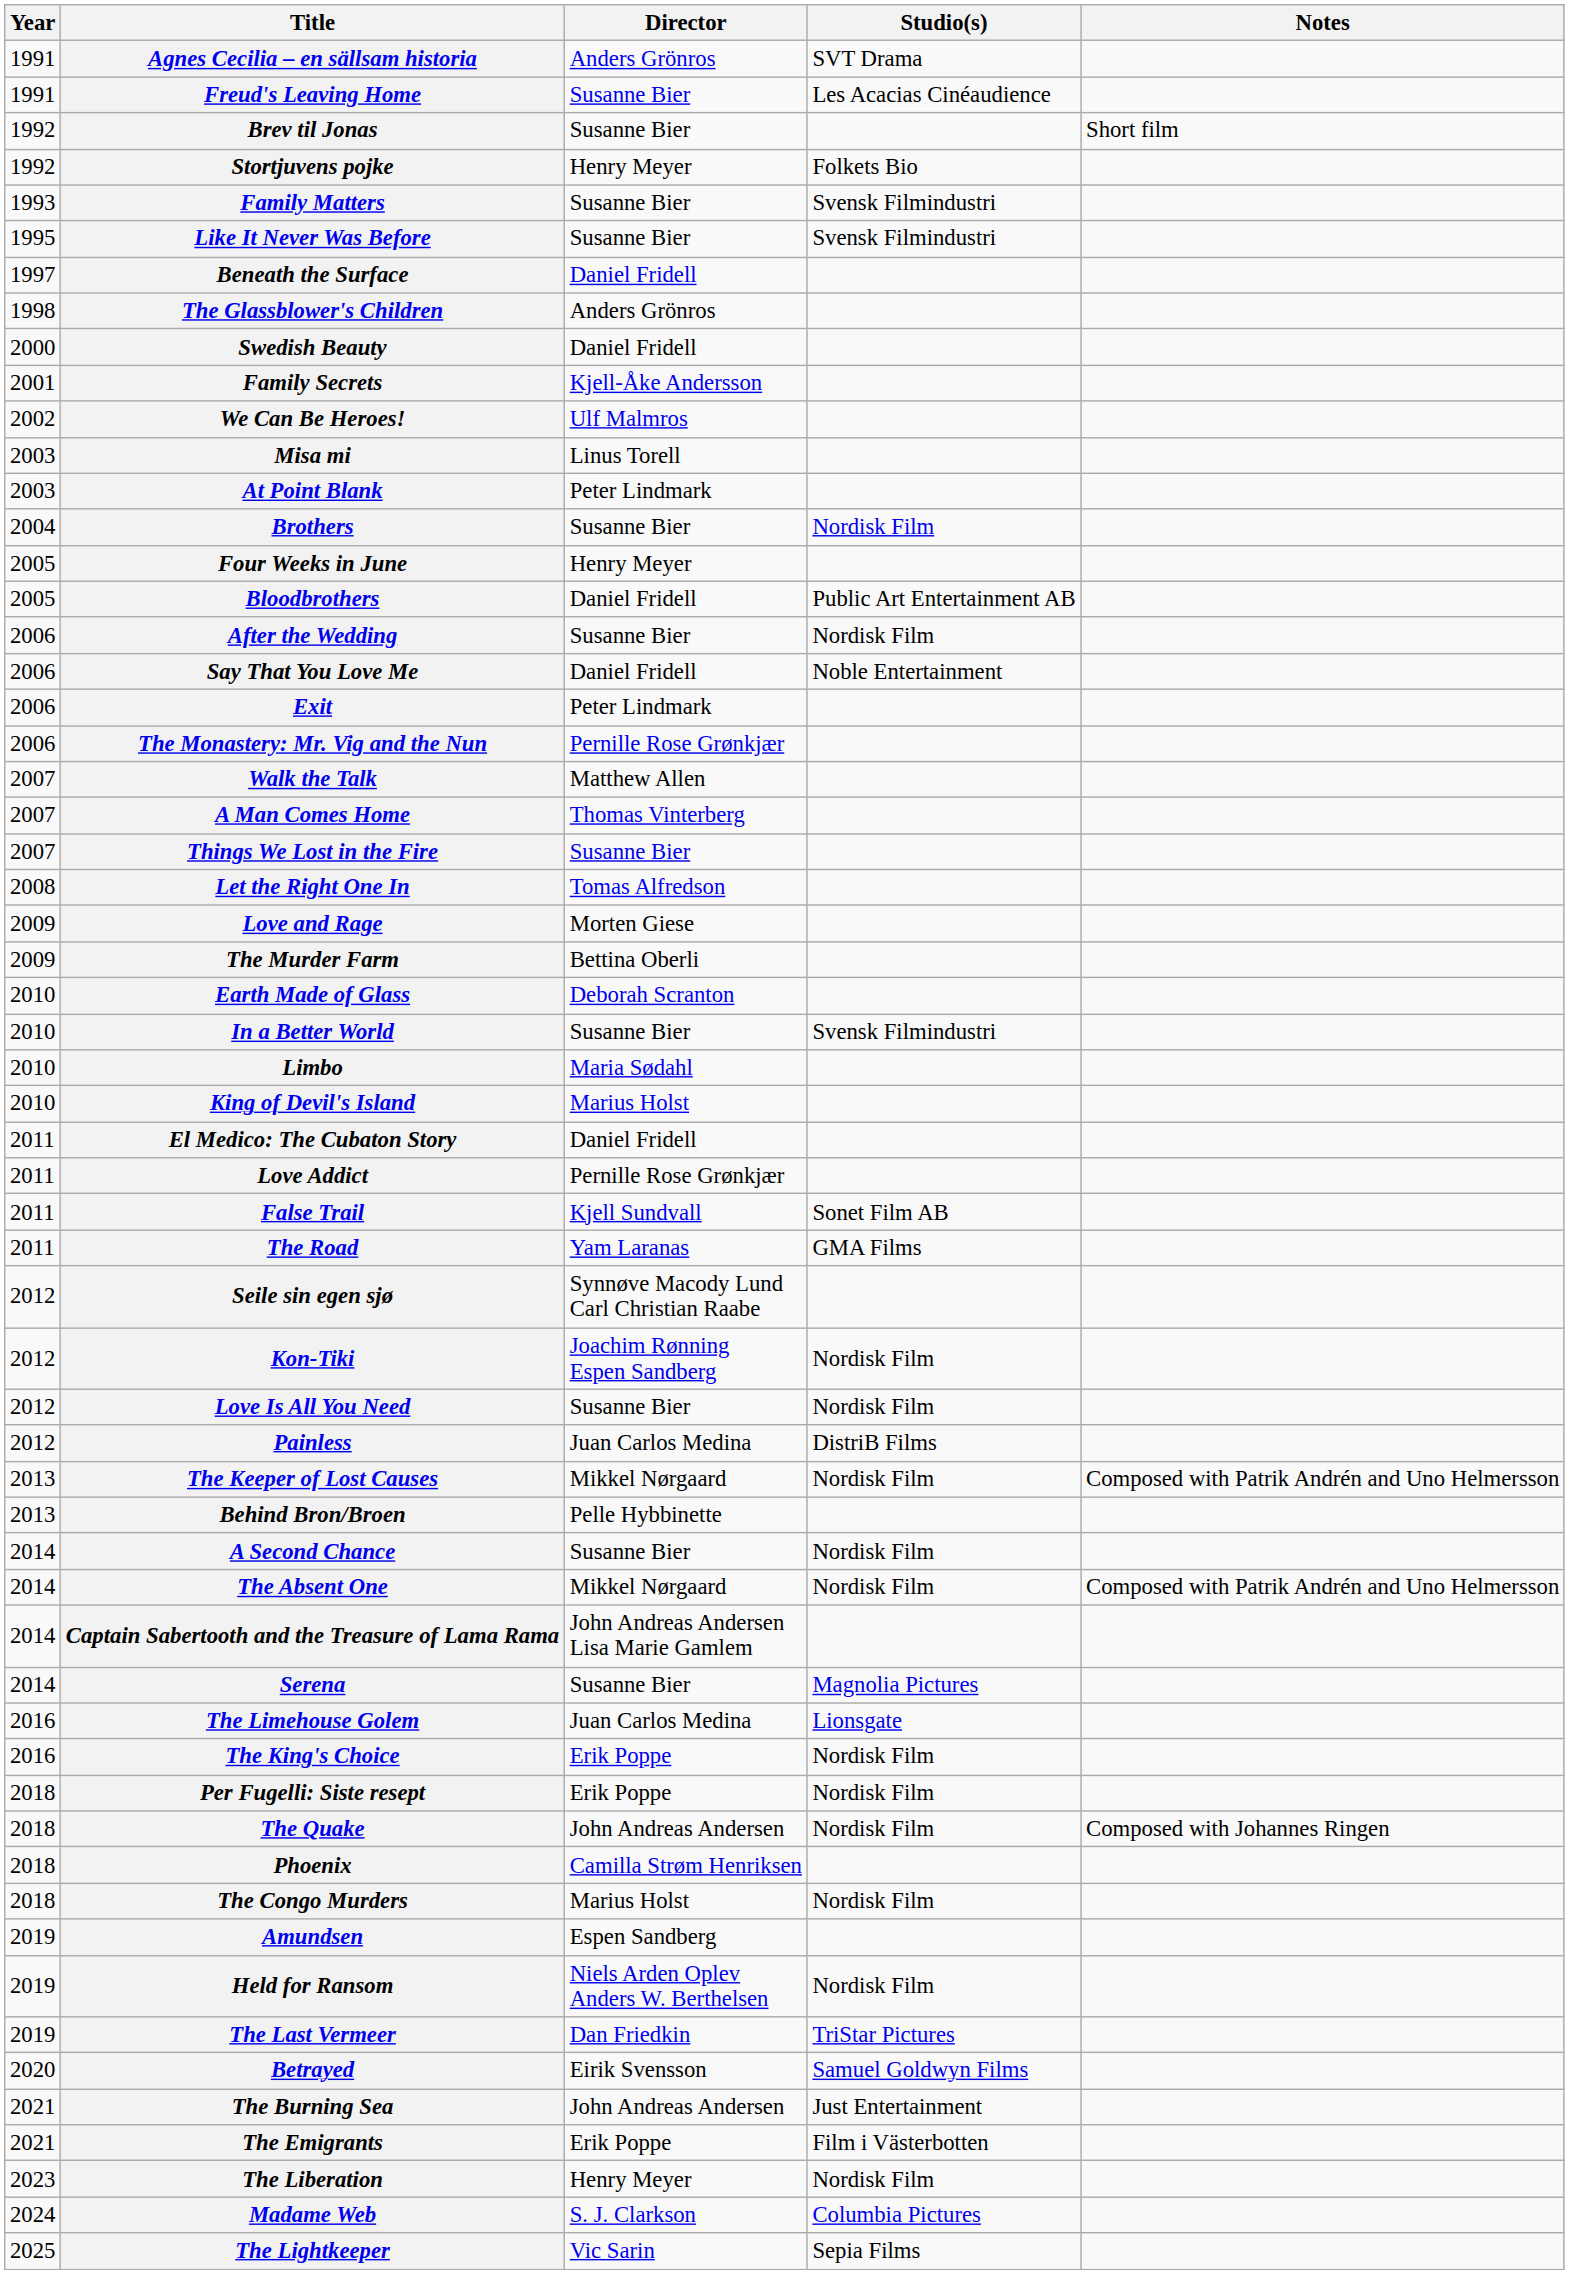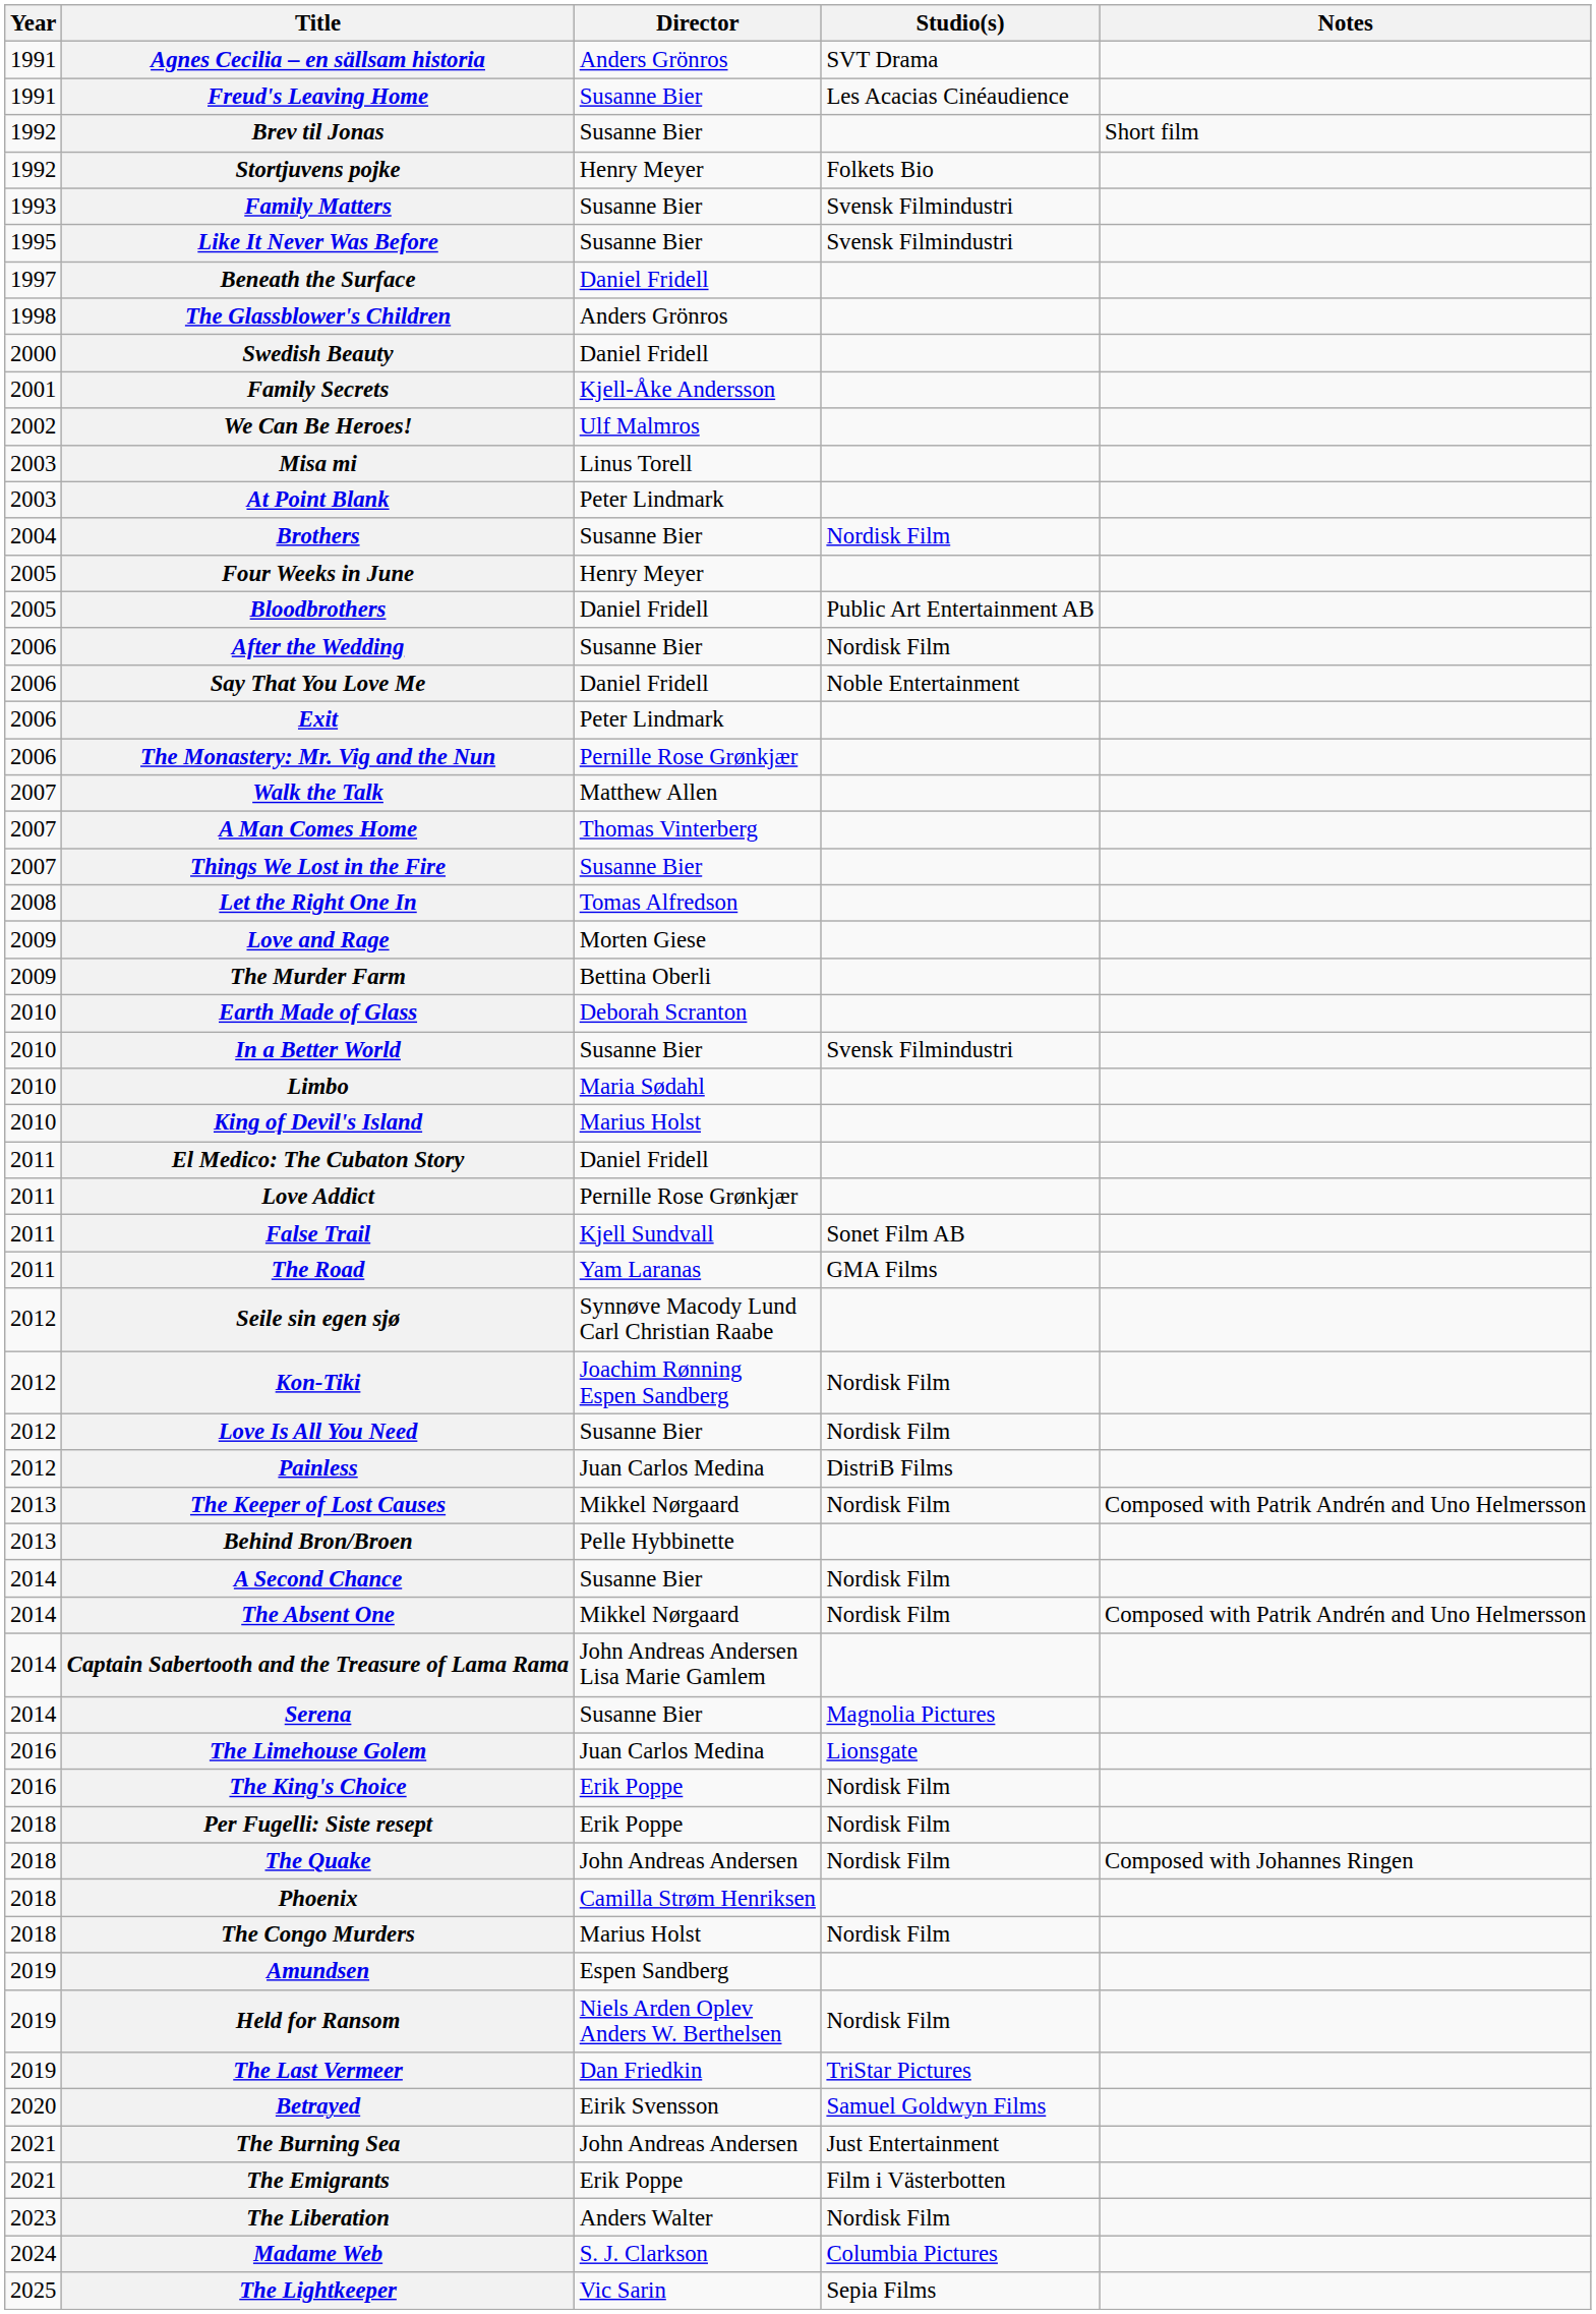The Liberation | Director: Henry Meyer -> Anders Walter
